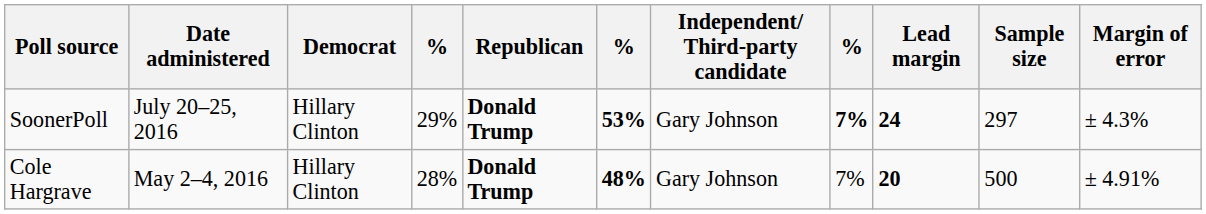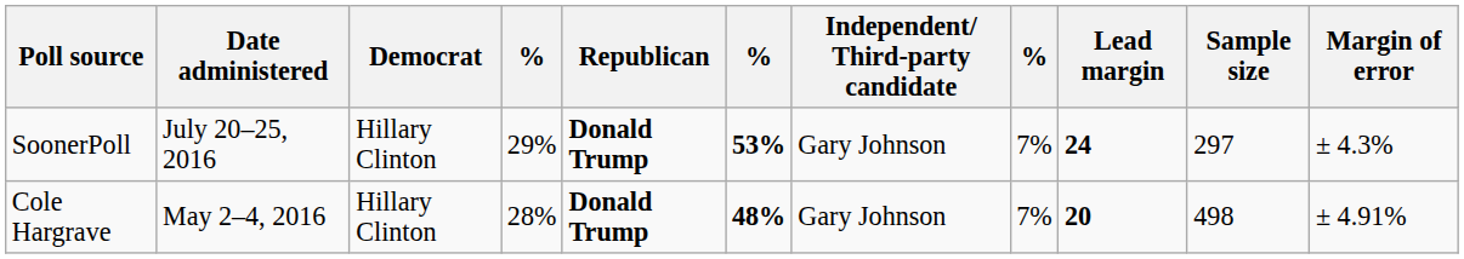SoonerPoll | column 8: bold -> normal
Cole Hargrave | Sample size: 500 -> 498
